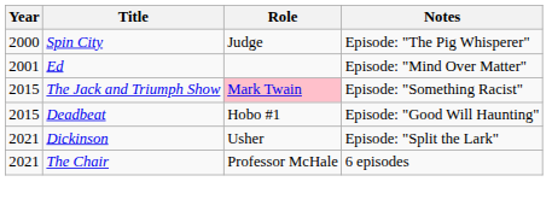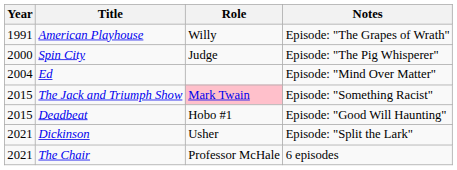+ row: 1991 | American Playhouse | Willy | Episode: "The Grapes of Wrath"
Ed | Year: 2001 -> 2004
